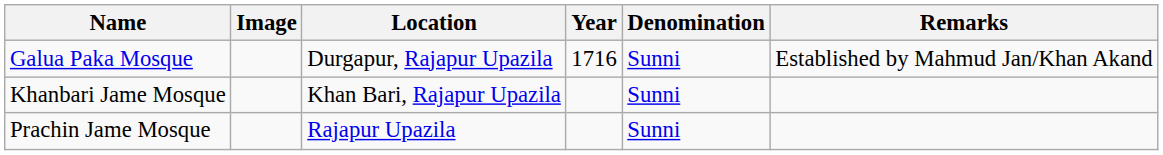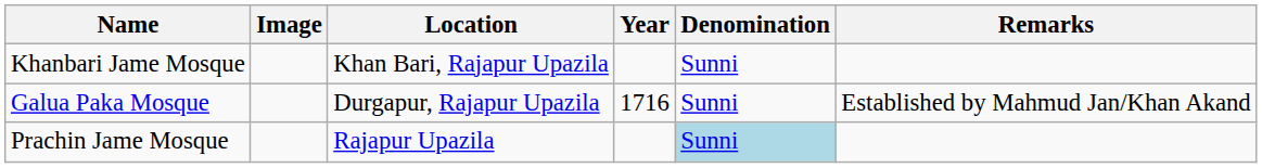rows swapped: Galua Paka Mosque <-> Khanbari Jame Mosque
Prachin Jame Mosque | Denomination: no background -> lightblue background
